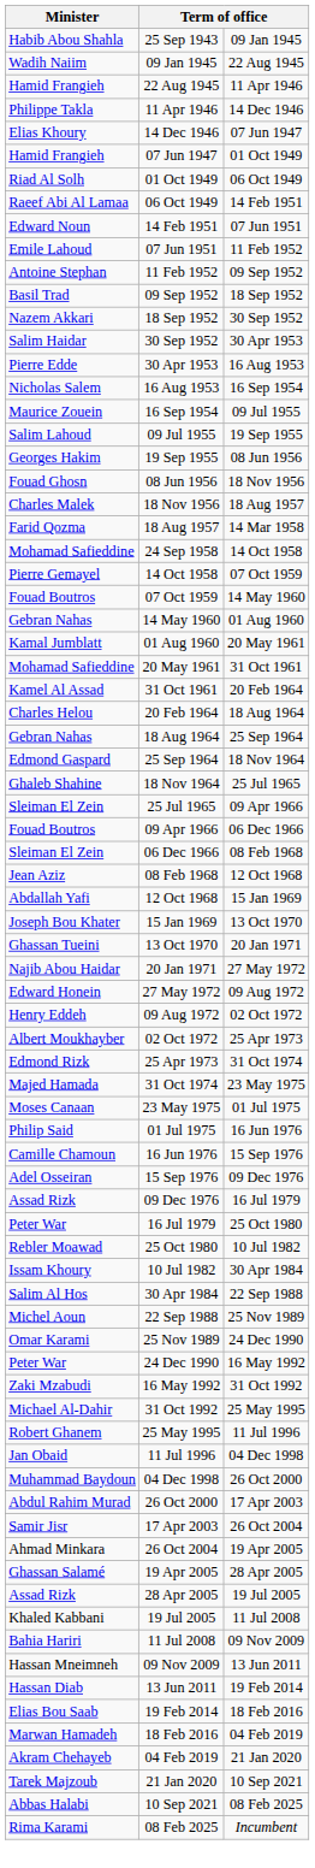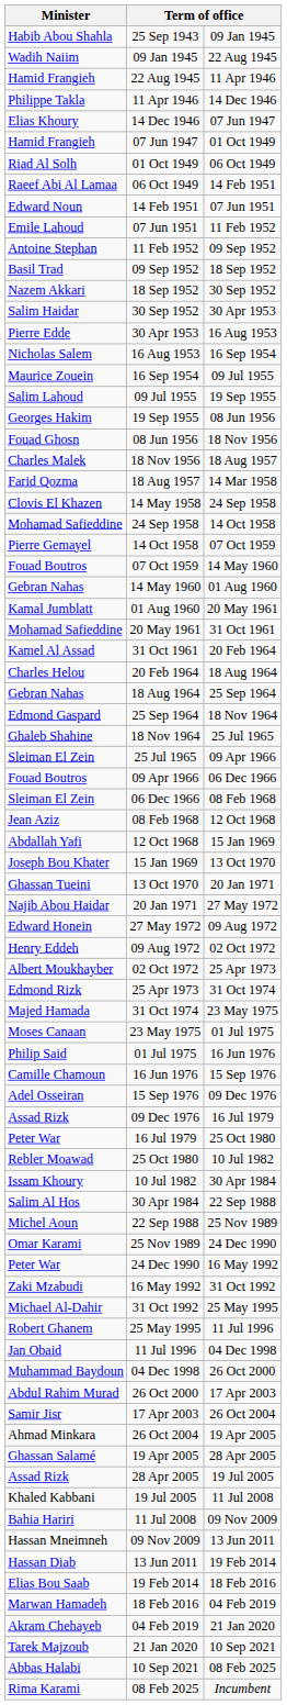+ row: Clovis El Khazen | 14 May 1958 | 24 Sep 1958
